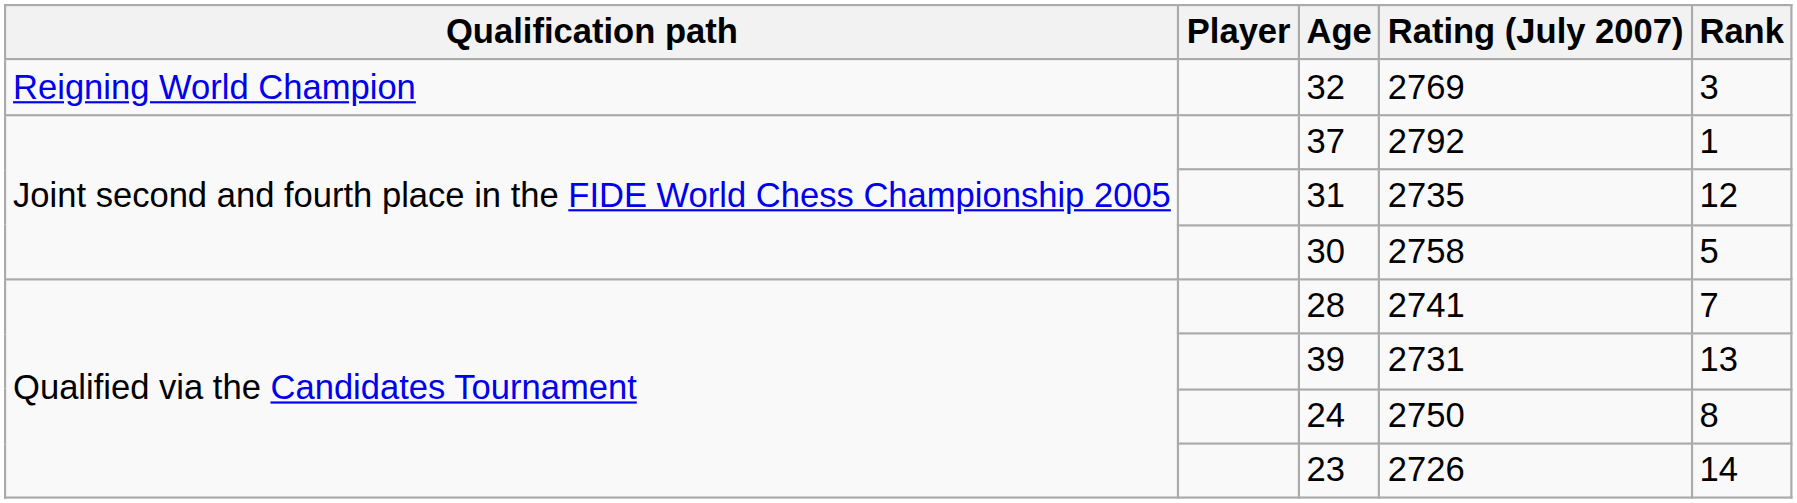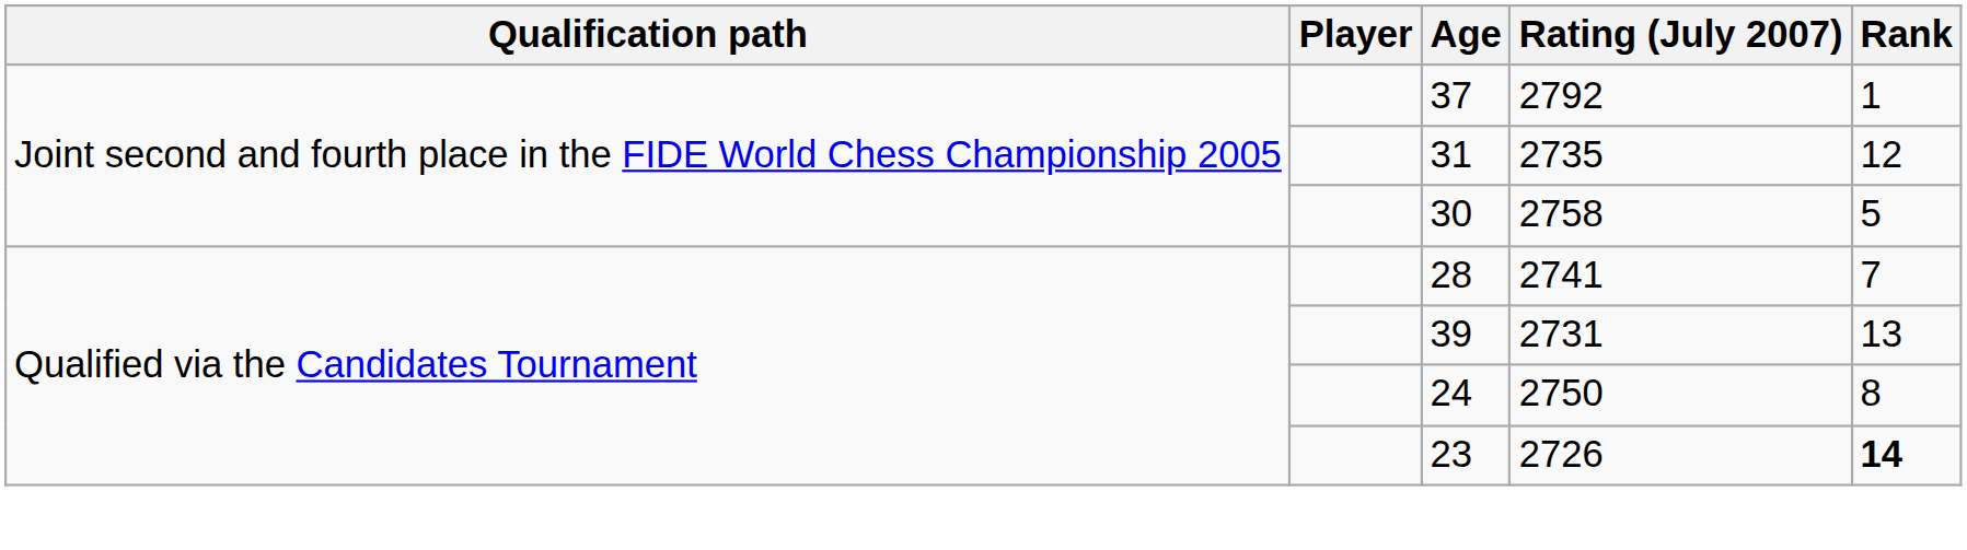- row: Reigning World Champion | 32 | 2769 | 3
23 | Rank: normal -> bold
